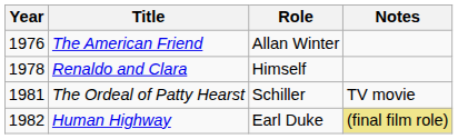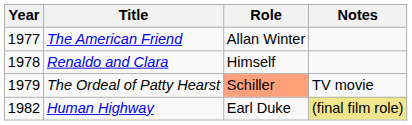The American Friend | Year: 1976 -> 1977
The Ordeal of Patty Hearst | Year: 1981 -> 1979
The Ordeal of Patty Hearst | Role: no background -> lightsalmon background
